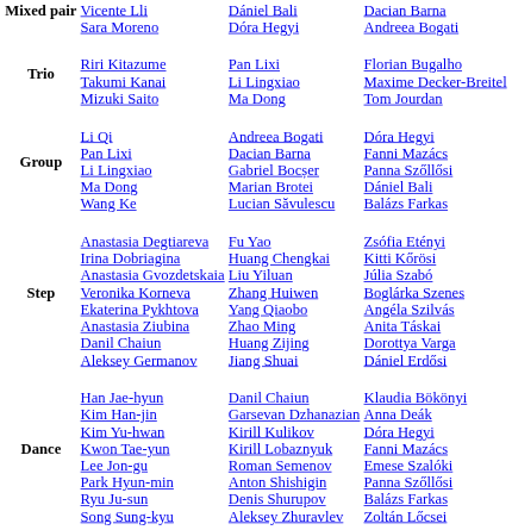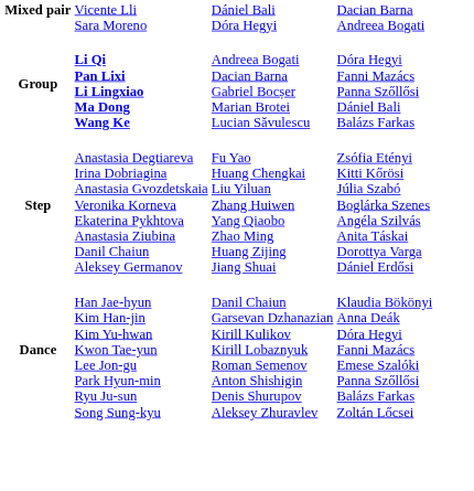- row: Trio | Riri Kitazume Takumi Kanai Mizuki Saito | Pan Lixi Li Lingxiao Ma Dong | Florian Bugalho Maxime Decker-Breitel Tom Jourdan
Group | column 2: normal -> bold
